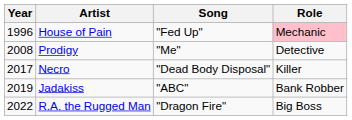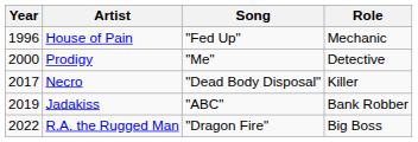House of Pain | Role: pink background -> no background
Prodigy | Year: 2008 -> 2000
